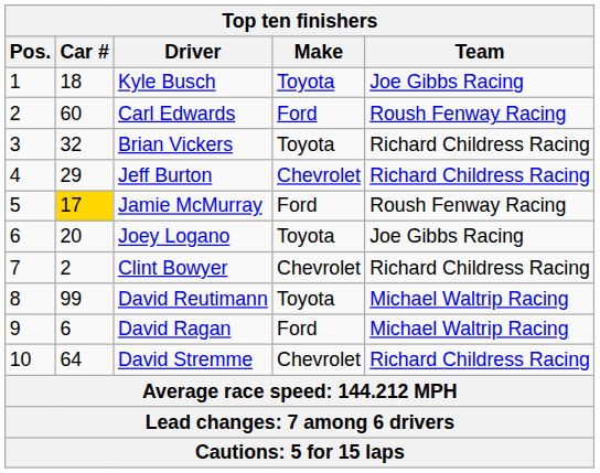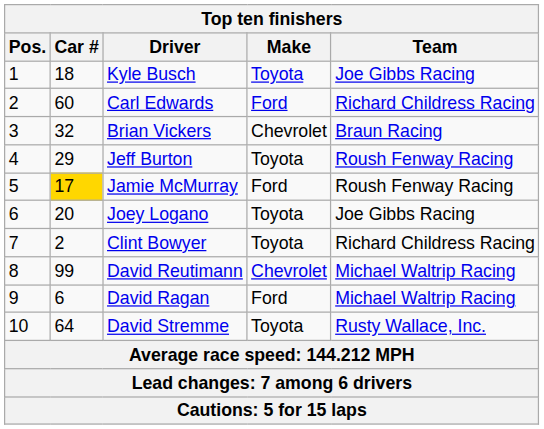Carl Edwards | Team: Roush Fenway Racing -> Richard Childress Racing
Brian Vickers | Make: Toyota -> Chevrolet
Brian Vickers | Team: Richard Childress Racing -> Braun Racing
Jeff Burton | Make: Chevrolet -> Toyota
Jeff Burton | Team: Richard Childress Racing -> Roush Fenway Racing
Clint Bowyer | Make: Chevrolet -> Toyota
David Reutimann | Make: Toyota -> Chevrolet
David Stremme | Make: Chevrolet -> Toyota
David Stremme | Team: Richard Childress Racing -> Rusty Wallace, Inc.
